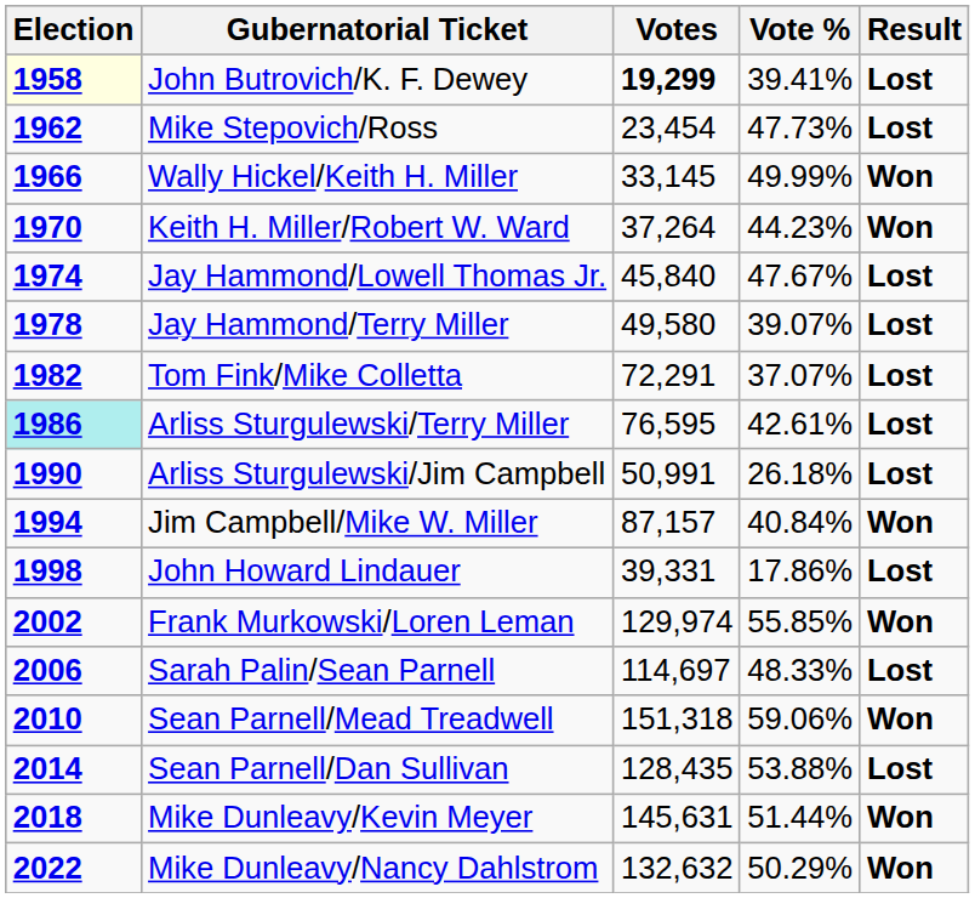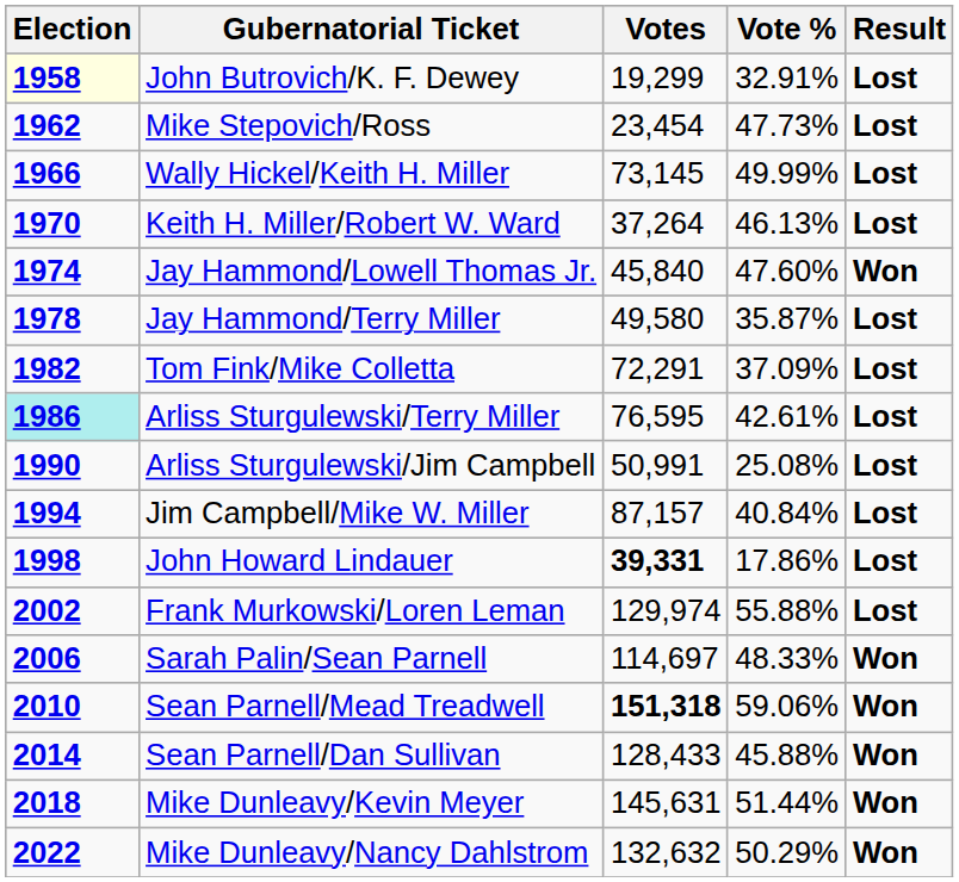John Butrovich/K. F. Dewey | Votes: bold -> normal
John Butrovich/K. F. Dewey | Vote %: 39.41% -> 32.91%
Wally Hickel/Keith H. Miller | Votes: 33,145 -> 73,145
Wally Hickel/Keith H. Miller | Result: Won -> Lost
Keith H. Miller/Robert W. Ward | Vote %: 44.23% -> 46.13%
Keith H. Miller/Robert W. Ward | Result: Won -> Lost
Jay Hammond/Lowell Thomas Jr. | Vote %: 47.67% -> 47.60%
Jay Hammond/Lowell Thomas Jr. | Result: Lost -> Won
Jay Hammond/Terry Miller | Vote %: 39.07% -> 35.87%
Tom Fink/Mike Colletta | Vote %: 37.07% -> 37.09%
Arliss Sturgulewski/Jim Campbell | Vote %: 26.18% -> 25.08%
Jim Campbell/Mike W. Miller | Result: Won -> Lost
John Howard Lindauer | Votes: normal -> bold
Frank Murkowski/Loren Leman | Vote %: 55.85% -> 55.88%
Frank Murkowski/Loren Leman | Result: Won -> Lost
Sarah Palin/Sean Parnell | Result: Lost -> Won
Sean Parnell/Mead Treadwell | Votes: normal -> bold
Sean Parnell/Dan Sullivan | Votes: 128,435 -> 128,433
Sean Parnell/Dan Sullivan | Vote %: 53.88% -> 45.88%
Sean Parnell/Dan Sullivan | Result: Lost -> Won
